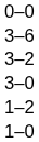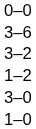rows swapped: 1–2 <-> 3–0
